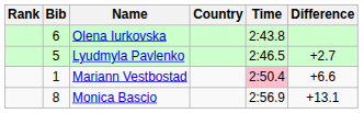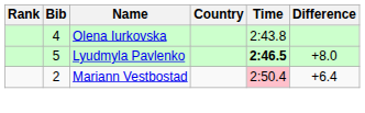Olena Iurkovska | Bib: 6 -> 4
Lyudmyla Pavlenko | Time: normal -> bold
Lyudmyla Pavlenko | Difference: +2.7 -> +8.0
Mariann Vestbostad | Bib: 1 -> 2
Mariann Vestbostad | Difference: +6.6 -> +6.4
- row: 8 | Monica Bascio | 2:56.9 | +13.1
